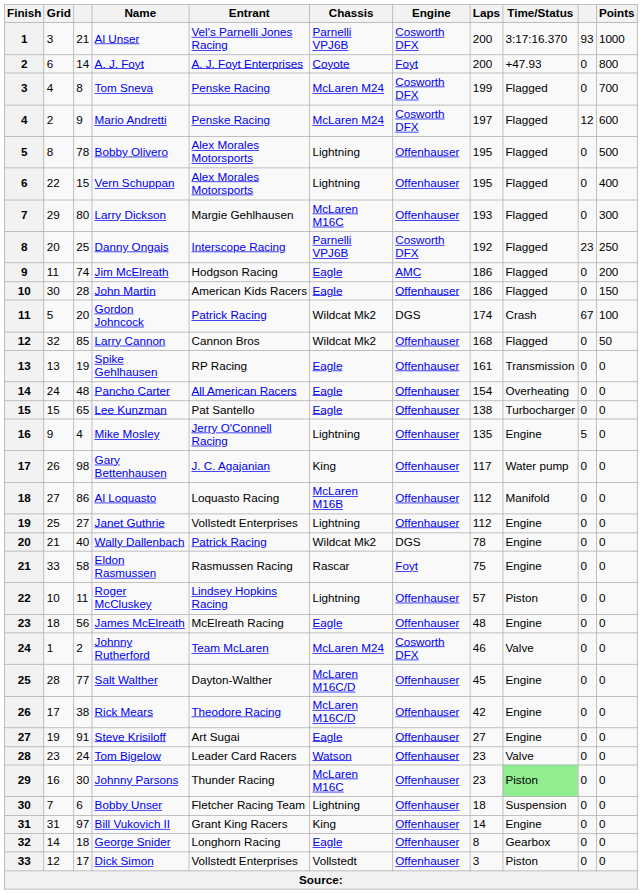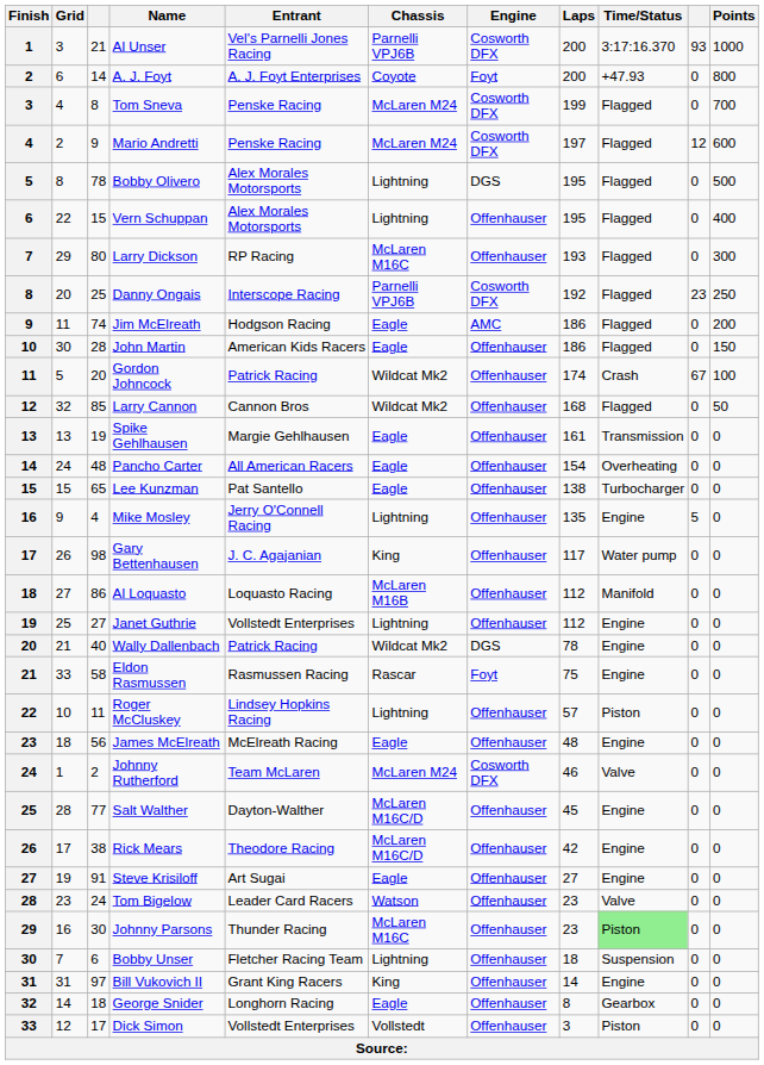Bobby Olivero | Engine: Offenhauser -> DGS
Larry Dickson | Entrant: Margie Gehlhausen -> RP Racing
Gordon Johncock | Engine: DGS -> Offenhauser
Spike Gehlhausen | Entrant: RP Racing -> Margie Gehlhausen
